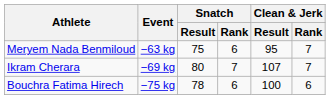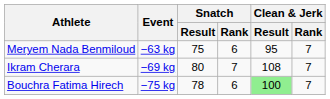Ikram Cherara | Clean & Jerk / Result: 107 -> 108
Bouchra Fatima Hirech | Clean & Jerk / Result: no background -> lightgreen background
Bouchra Fatima Hirech | Clean & Jerk / Rank: 6 -> 7
